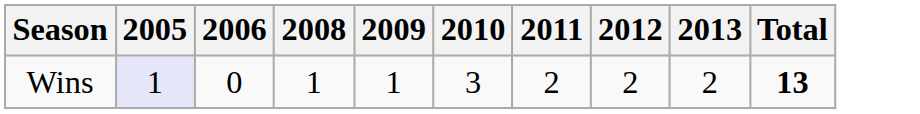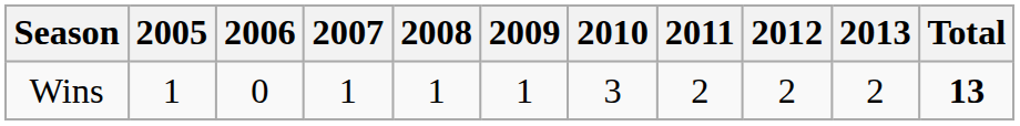+ column: 2007 | 1
Wins | 2005: lavender background -> no background
